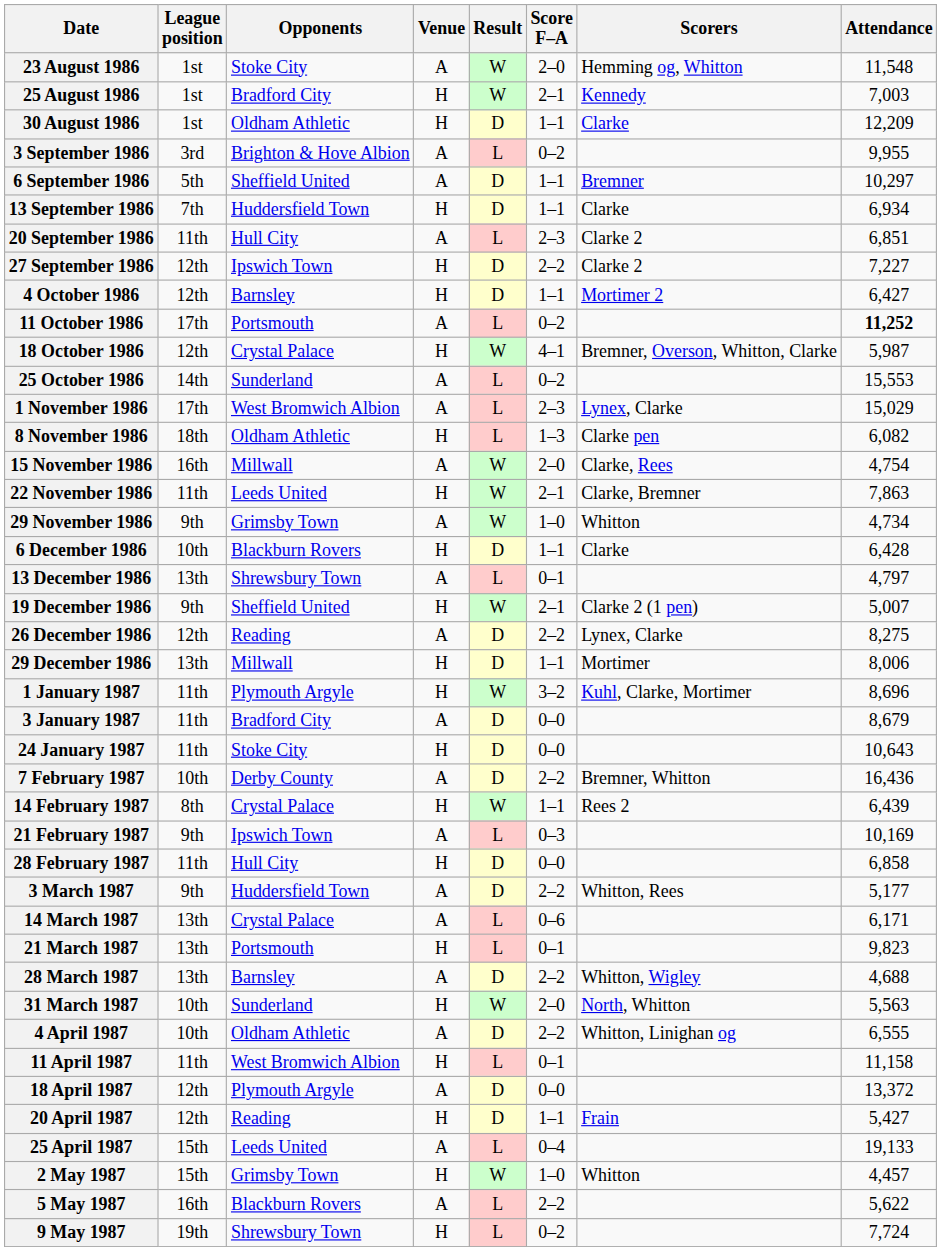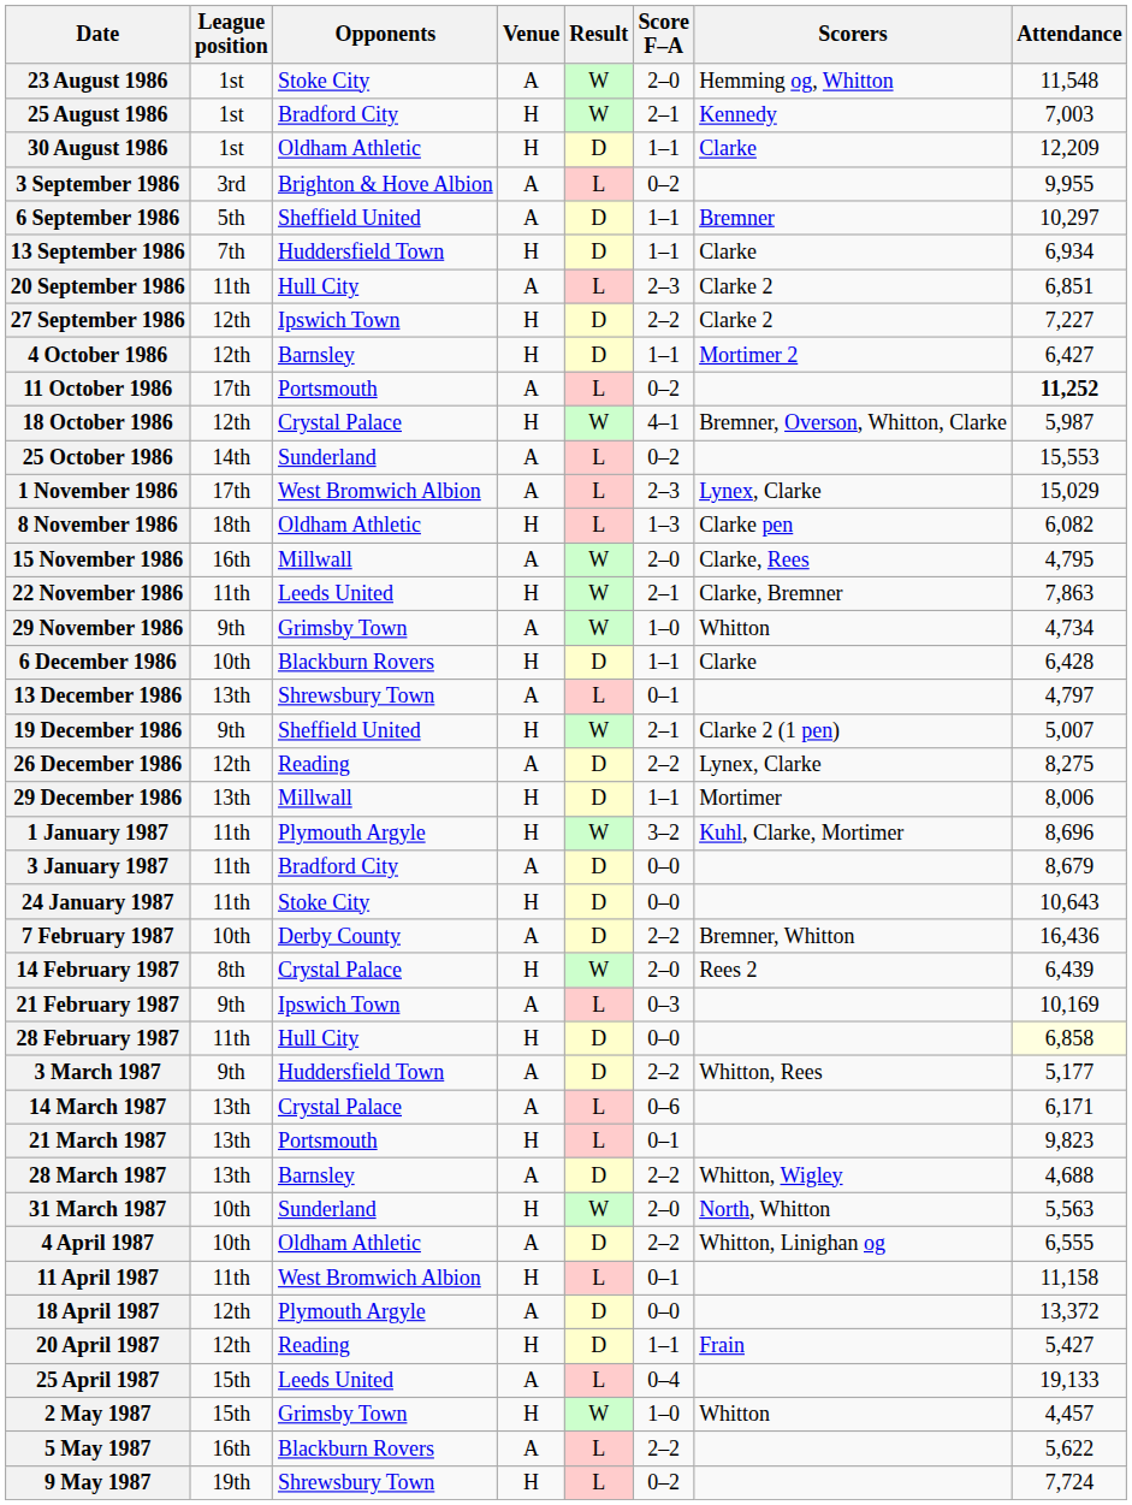15 November 1986 | Attendance: 4,754 -> 4,795
14 February 1987 | Score F–A: 1–1 -> 2–0
28 February 1987 | Attendance: no background -> lightyellow background
